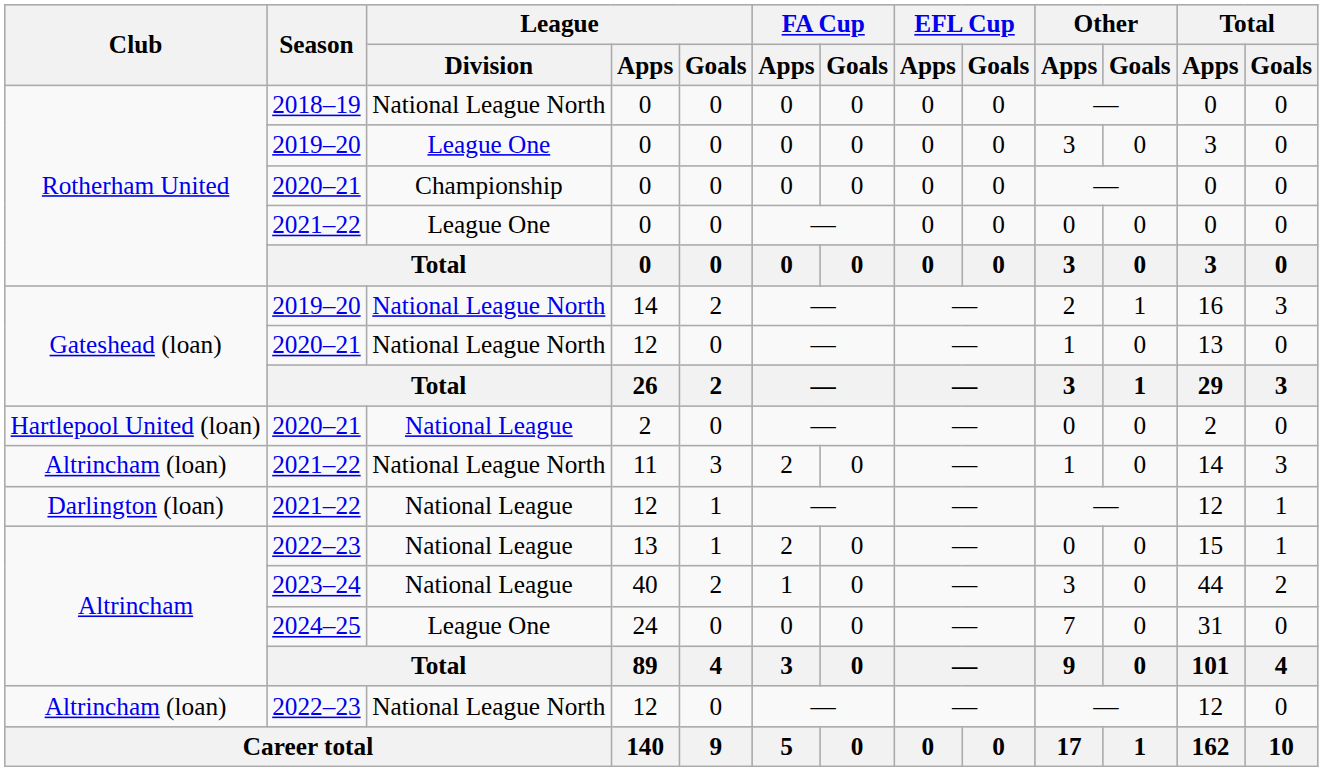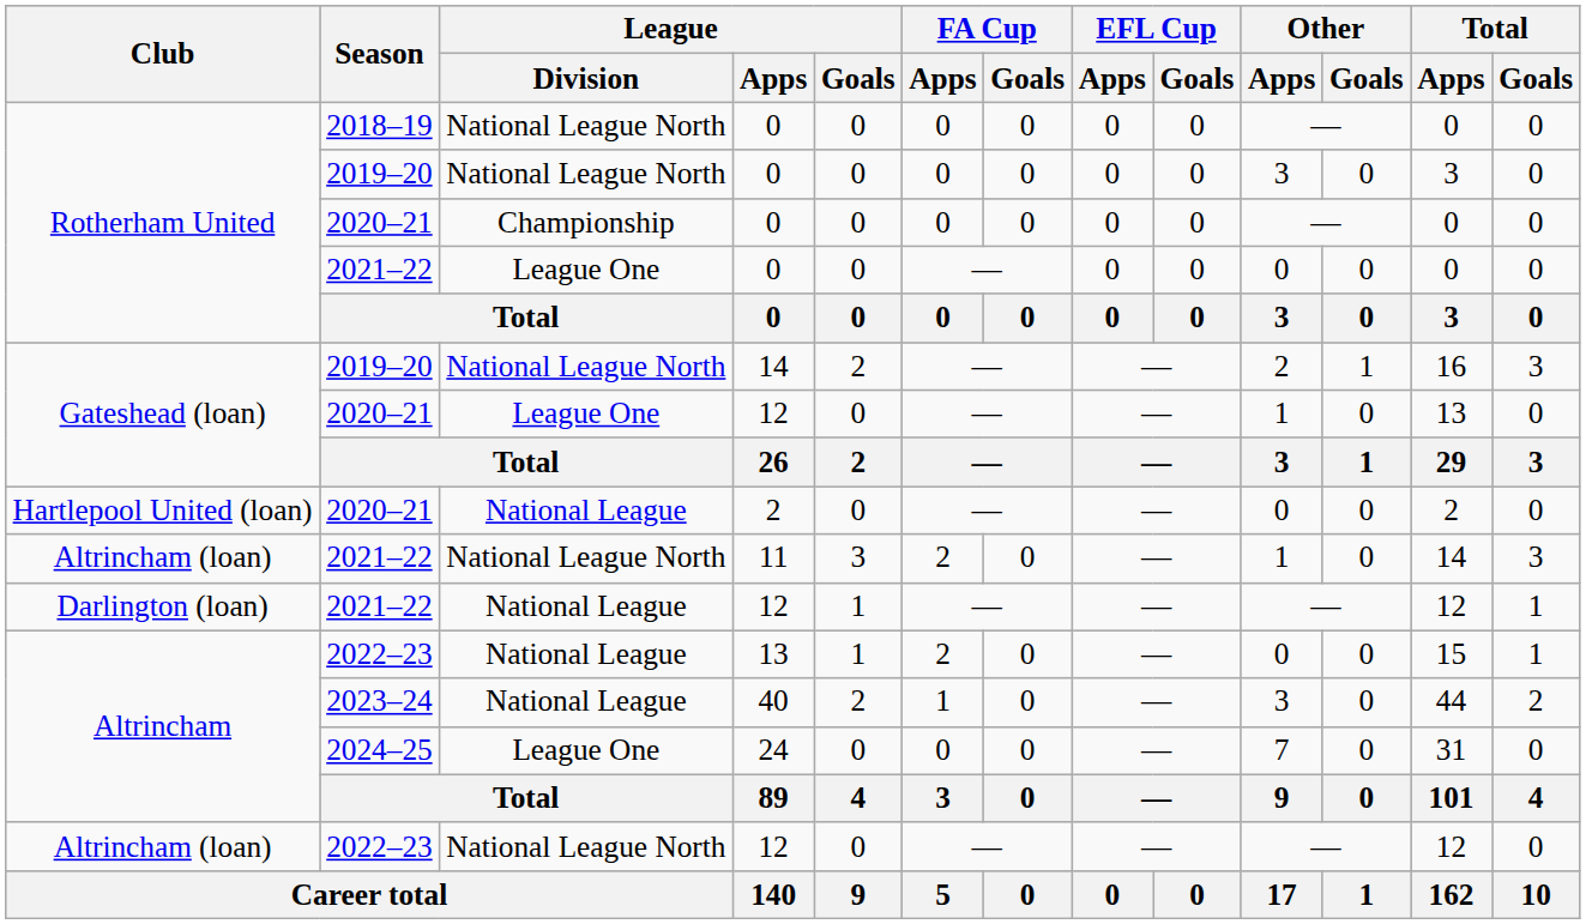2019–20 / 0 | League / Division: League One -> National League North
2020–21 / 12 | League / Division: National League North -> League One
